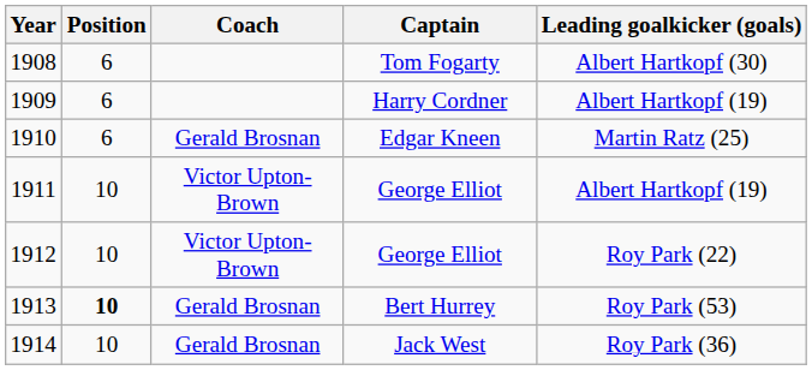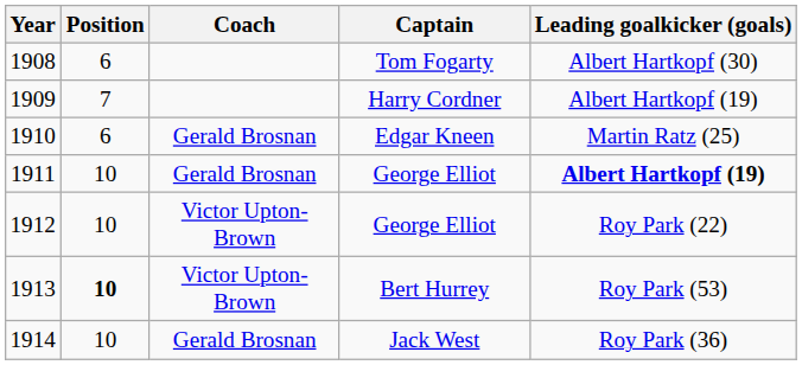1909 | Position: 6 -> 7
1911 | Coach: Victor Upton-Brown -> Gerald Brosnan
1911 | Leading goalkicker (goals): normal -> bold
1913 | Coach: Gerald Brosnan -> Victor Upton-Brown
